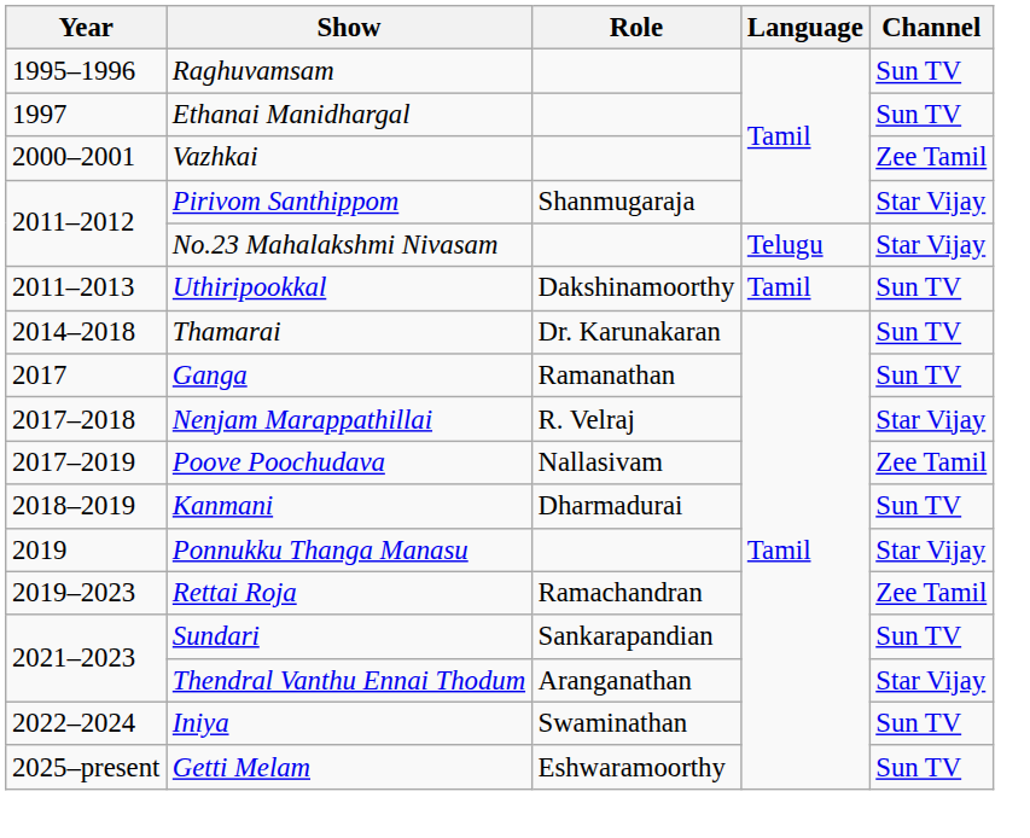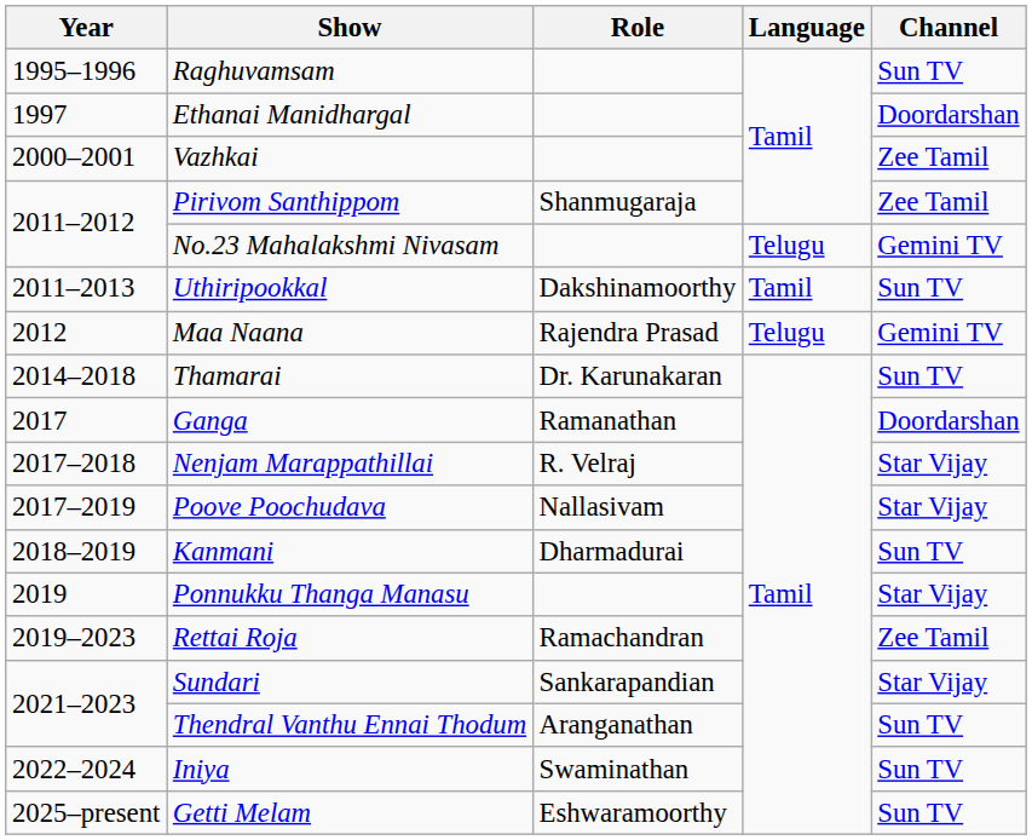Ethanai Manidhargal | Channel: Sun TV -> Doordarshan
Pirivom Santhippom | Channel: Star Vijay -> Zee Tamil
No.23 Mahalakshmi Nivasam | Channel: Star Vijay -> Gemini TV
+ row: 2012 | Maa Naana | Rajendra Prasad | Telugu | Gemini TV
Ganga | Channel: Sun TV -> Doordarshan
Poove Poochudava | Channel: Zee Tamil -> Star Vijay
Sundari | Channel: Sun TV -> Star Vijay
Thendral Vanthu Ennai Thodum | Channel: Star Vijay -> Sun TV
